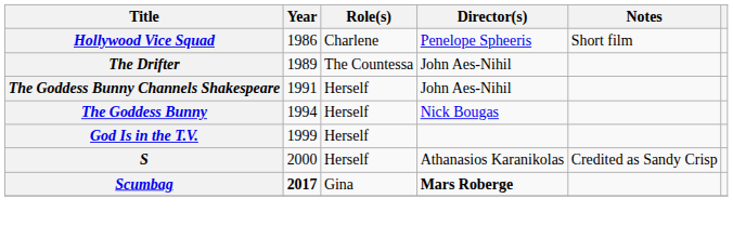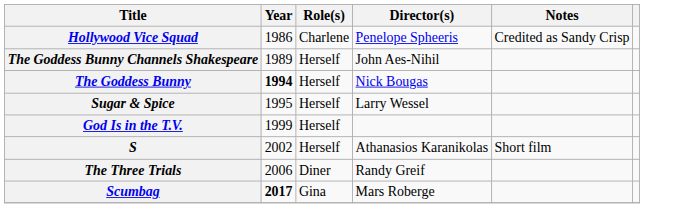Hollywood Vice Squad | Notes: Short film -> Credited as Sandy Crisp
- row: The Drifter | 1989 | The Countessa | John Aes-Nihil
The Goddess Bunny Channels Shakespeare | Year: 1991 -> 1989
The Goddess Bunny | Year: normal -> bold
+ row: Sugar & Spice | 1995 | Herself | Larry Wessel
S | Year: 2000 -> 2002
S | Notes: Credited as Sandy Crisp -> Short film
+ row: The Three Trials | 2006 | Diner | Randy Greif
Scumbag | Director(s): bold -> normal
